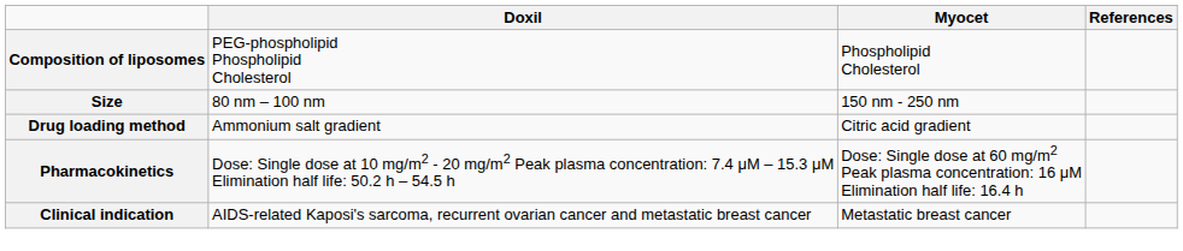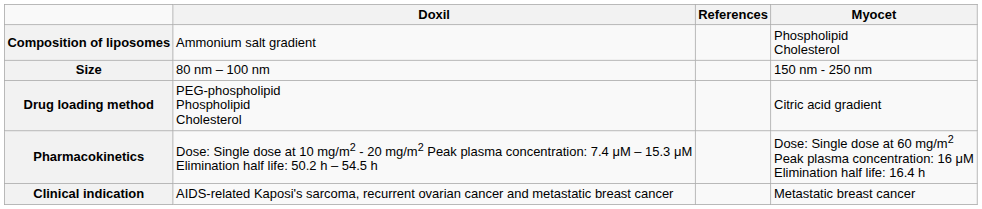columns swapped: Myocet <-> References
Composition of liposomes | Doxil: PEG-phospholipid Phospholipid Cholesterol -> Ammonium salt gradient
Drug loading method | Doxil: Ammonium salt gradient -> PEG-phospholipid Phospholipid Cholesterol
